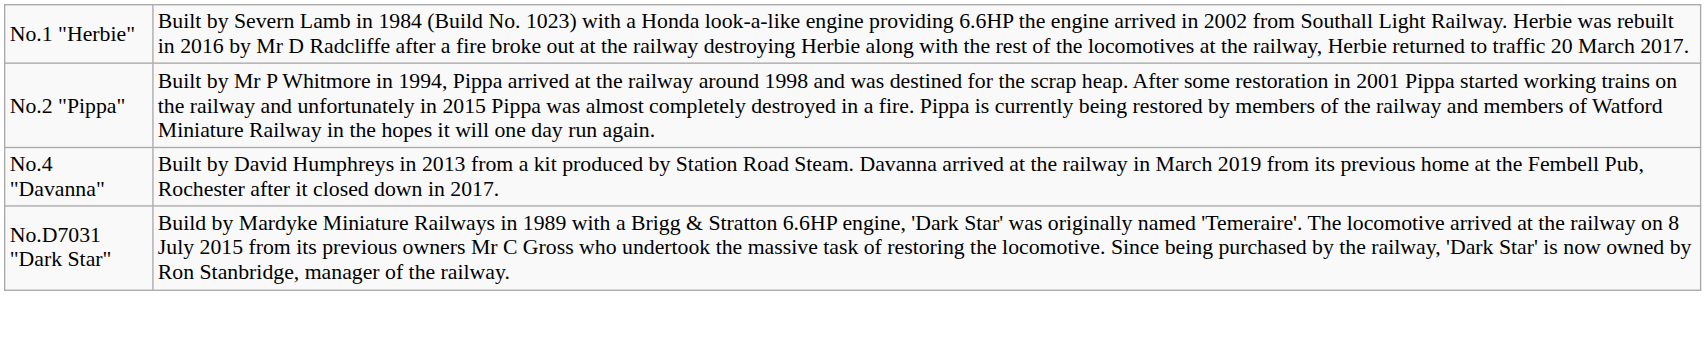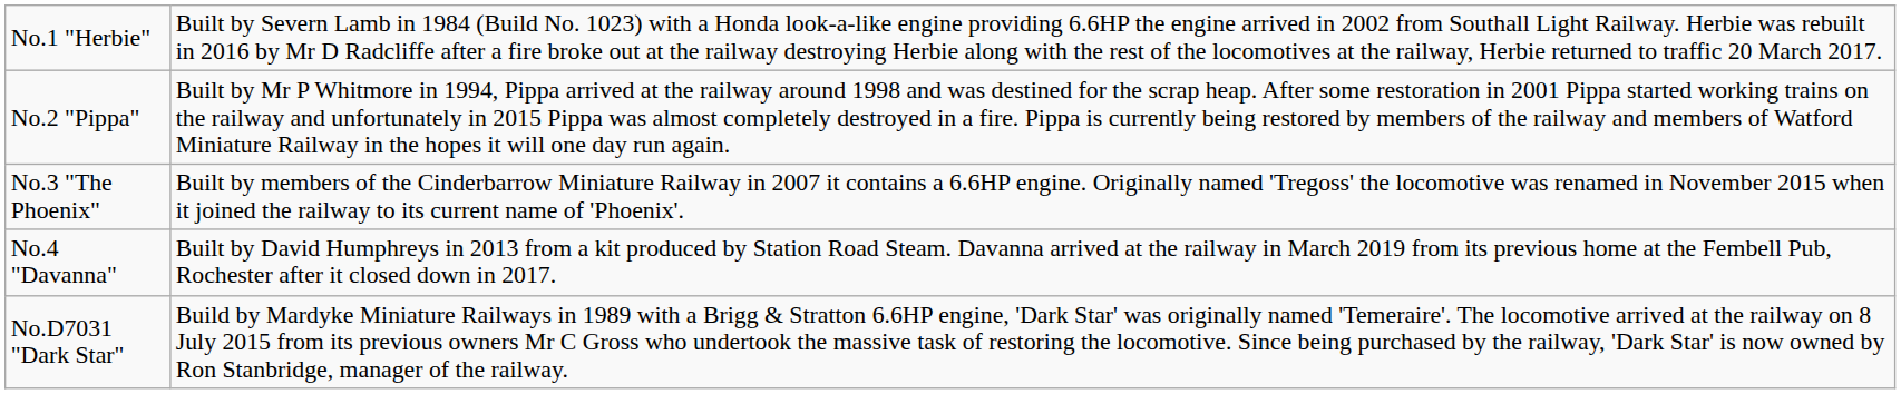+ row: No.3 "The Phoenix" | Built by members of the Cinderbarrow Miniature Railway in 2007 it contains a 6.6HP engine. Originally named 'Tregoss' the locomotive was renamed in November 2015 when it joined the railway to its current name of 'Phoenix'.
